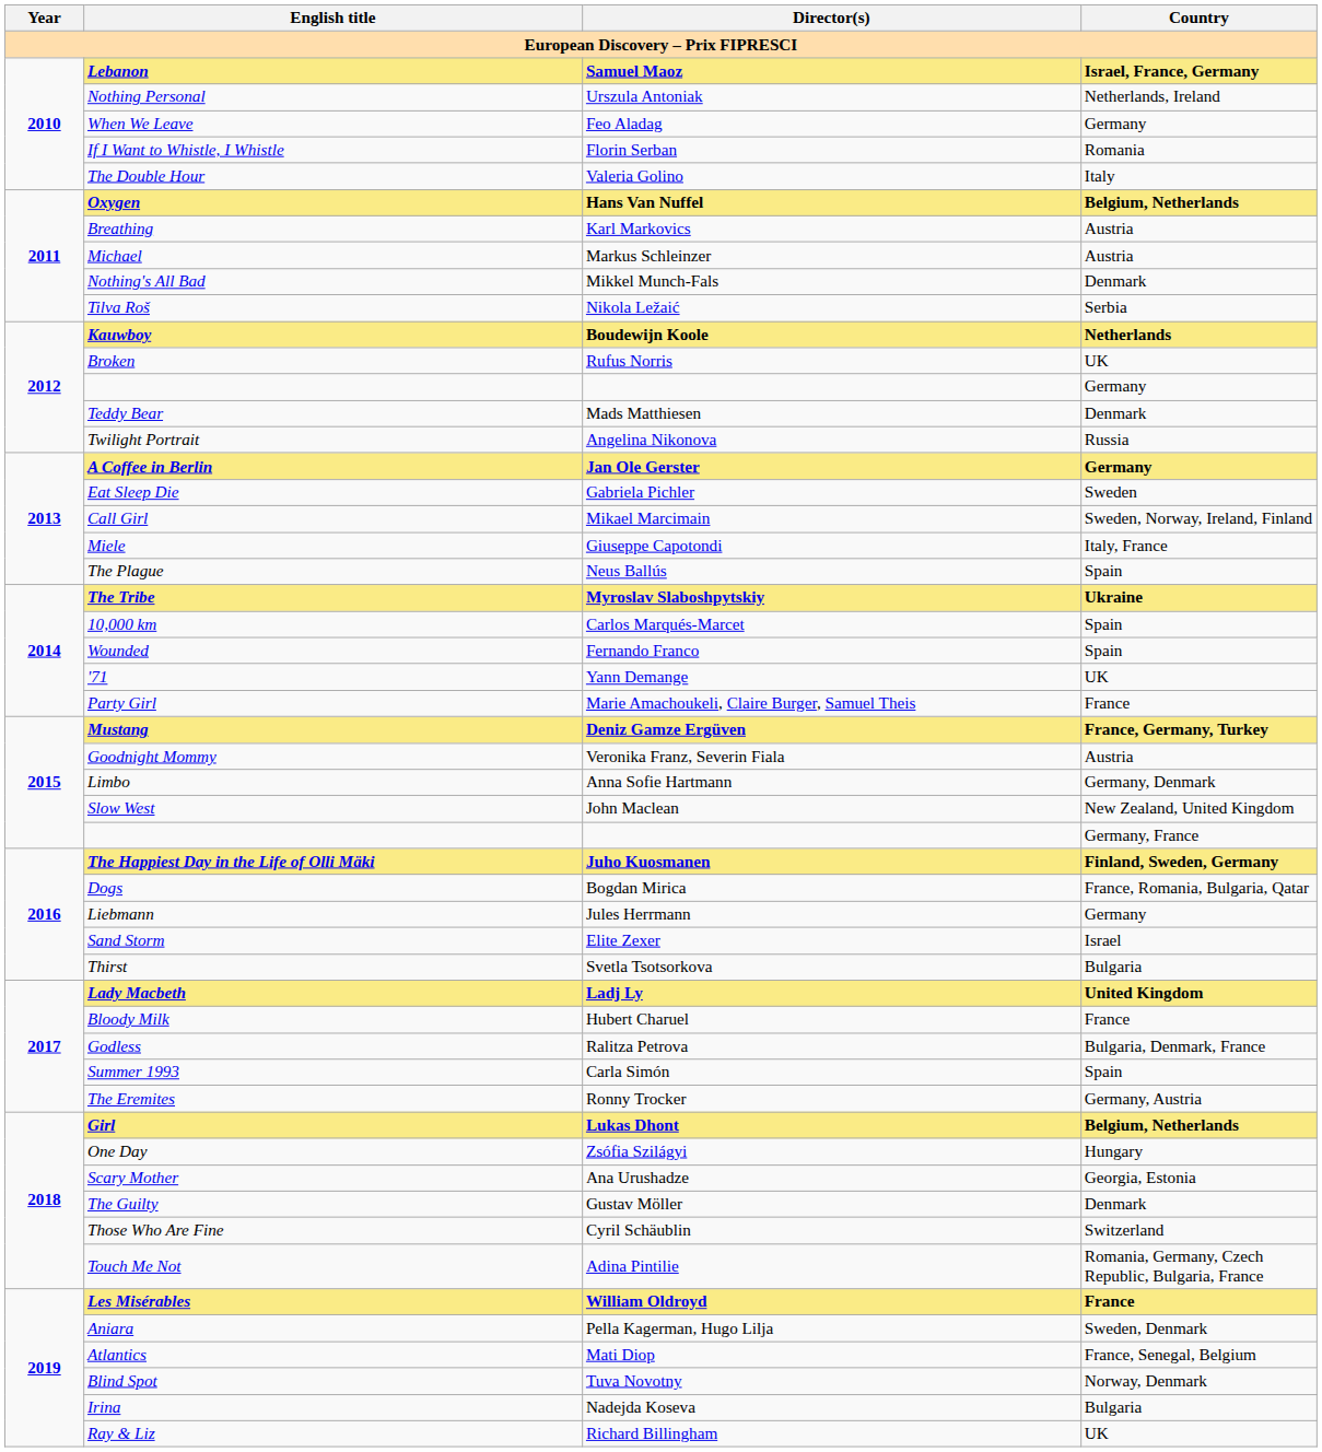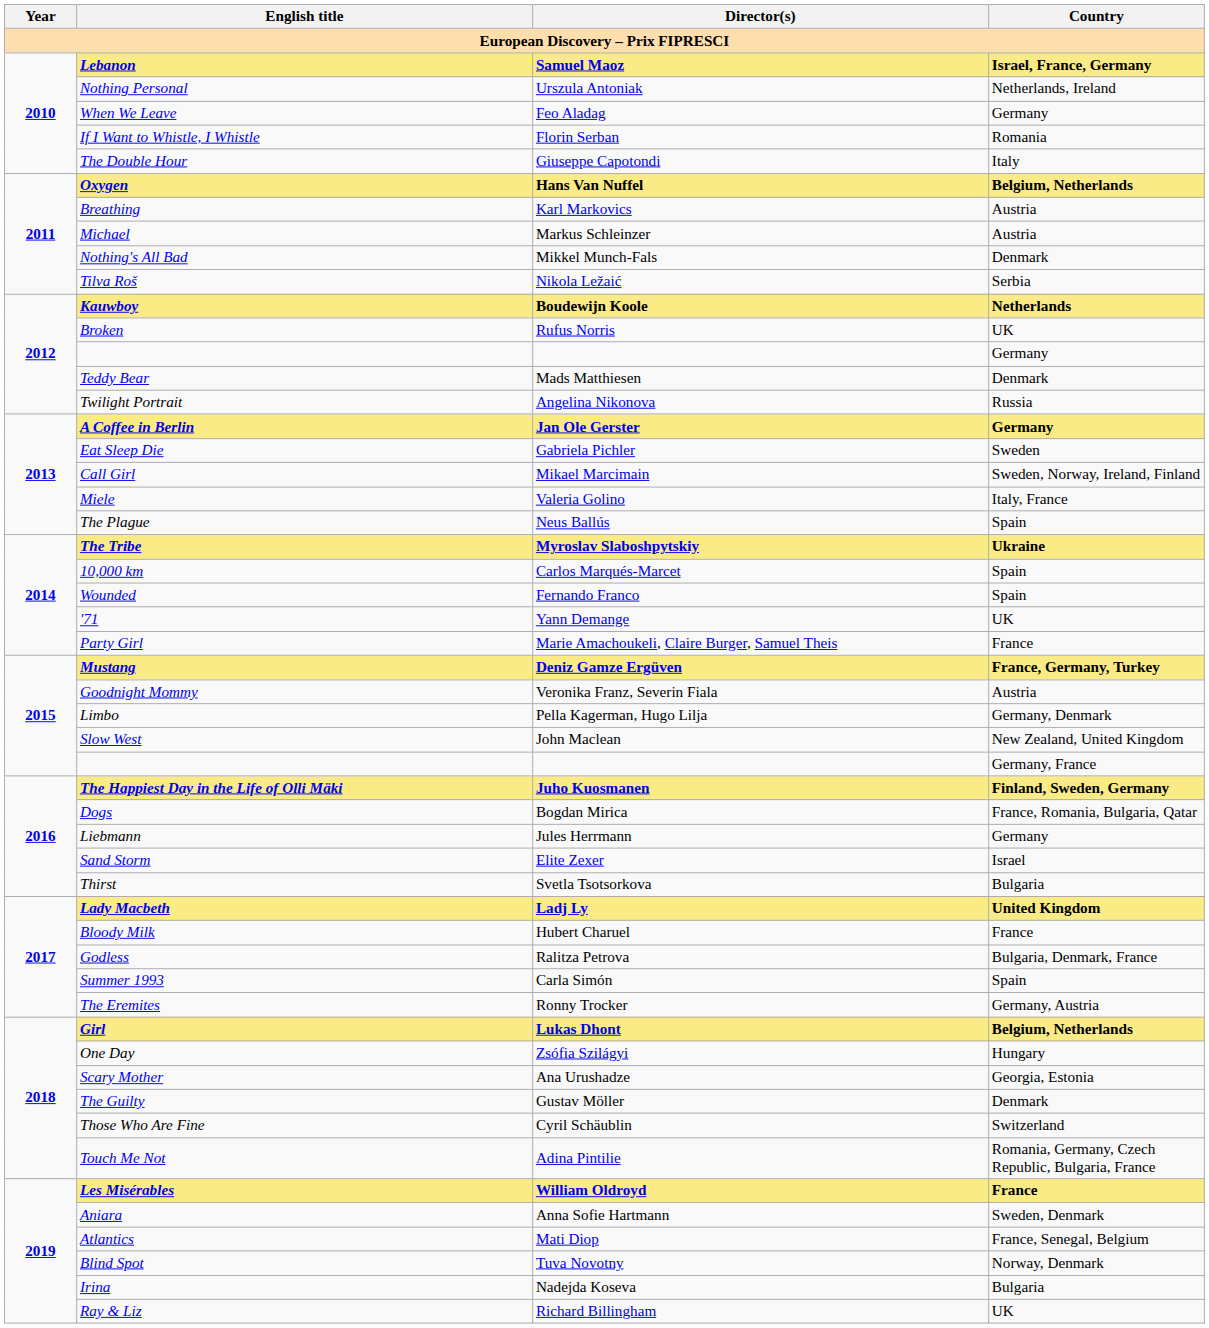The Double Hour | Director(s): Valeria Golino -> Giuseppe Capotondi
Miele | Director(s): Giuseppe Capotondi -> Valeria Golino
Limbo | Director(s): Anna Sofie Hartmann -> Pella Kagerman, Hugo Lilja
Aniara | Director(s): Pella Kagerman, Hugo Lilja -> Anna Sofie Hartmann
